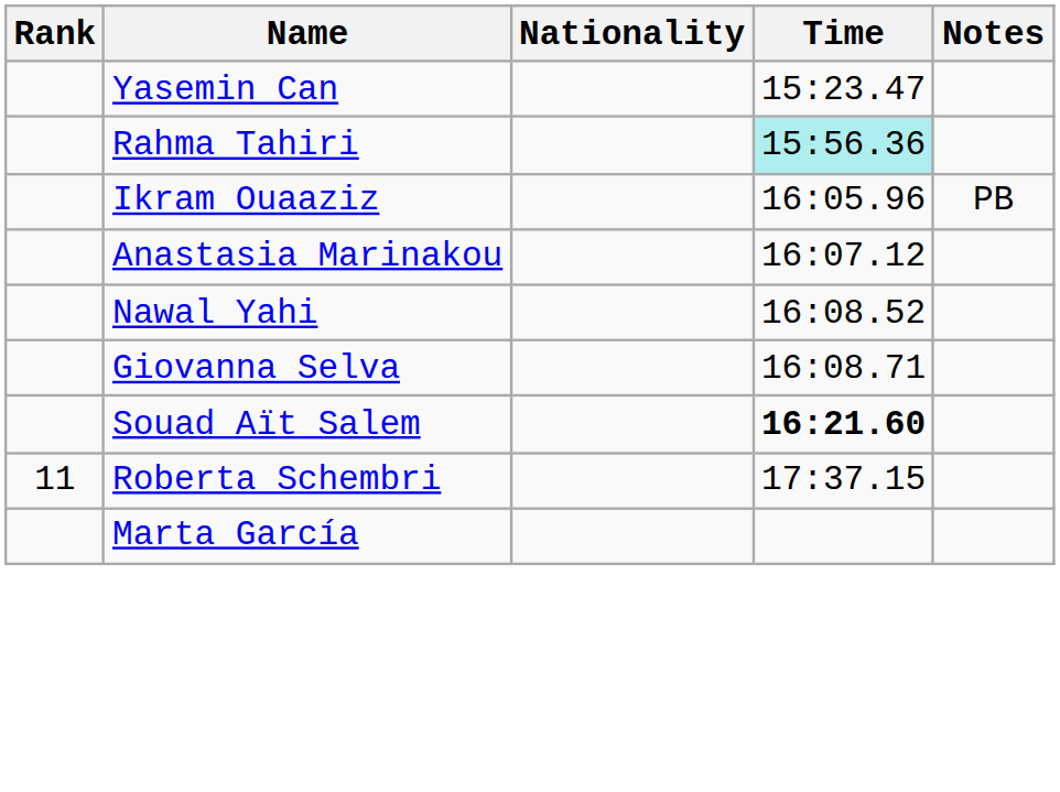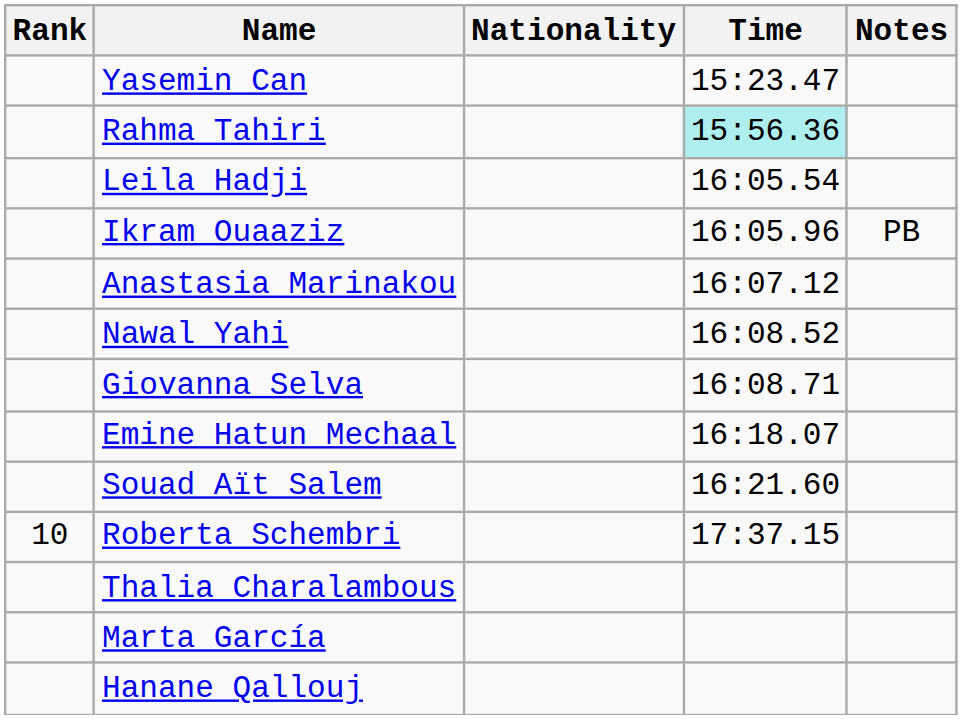+ row: Leila Hadji | 16:05.54
+ row: Emine Hatun Mechaal | 16:18.07
Souad Aït Salem | Time: bold -> normal
Roberta Schembri | Rank: 11 -> 10
+ row: Thalia Charalambous
+ row: Hanane Qallouj
